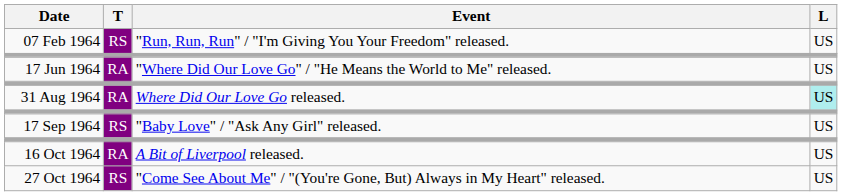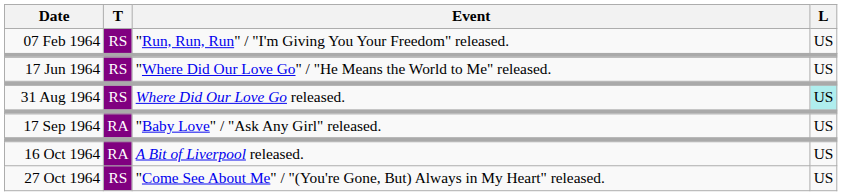17 Jun 1964 | T: RA -> RS
31 Aug 1964 | T: RA -> RS
17 Sep 1964 | T: RS -> RA
